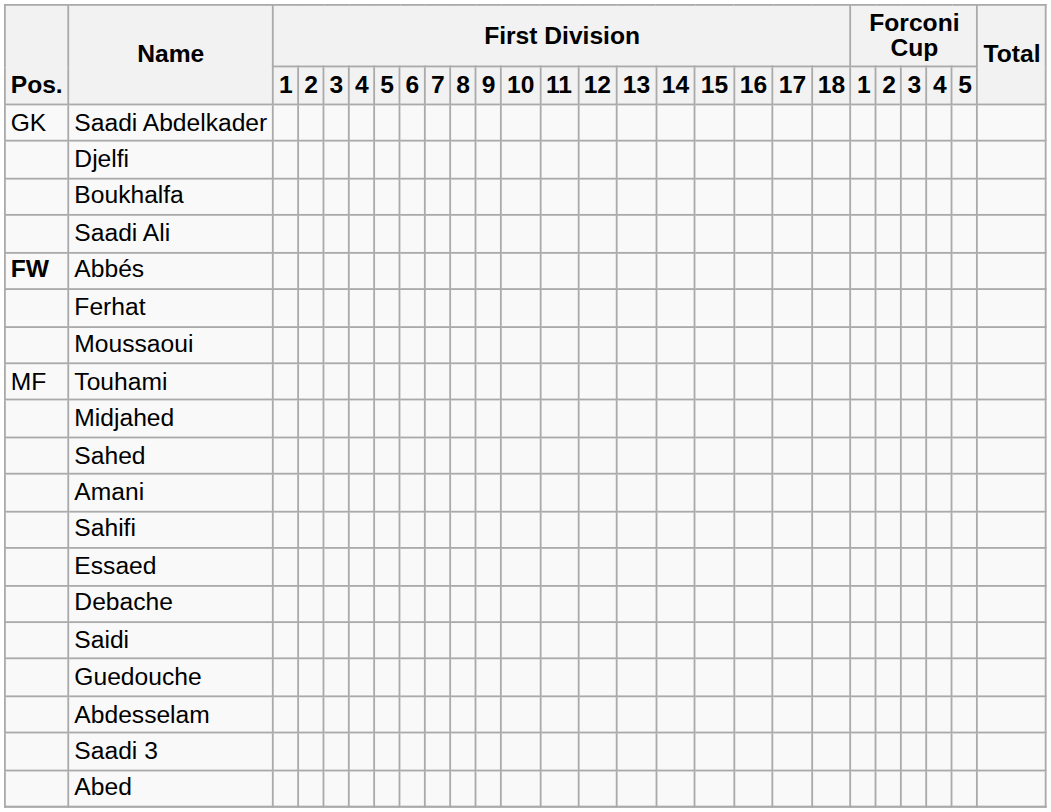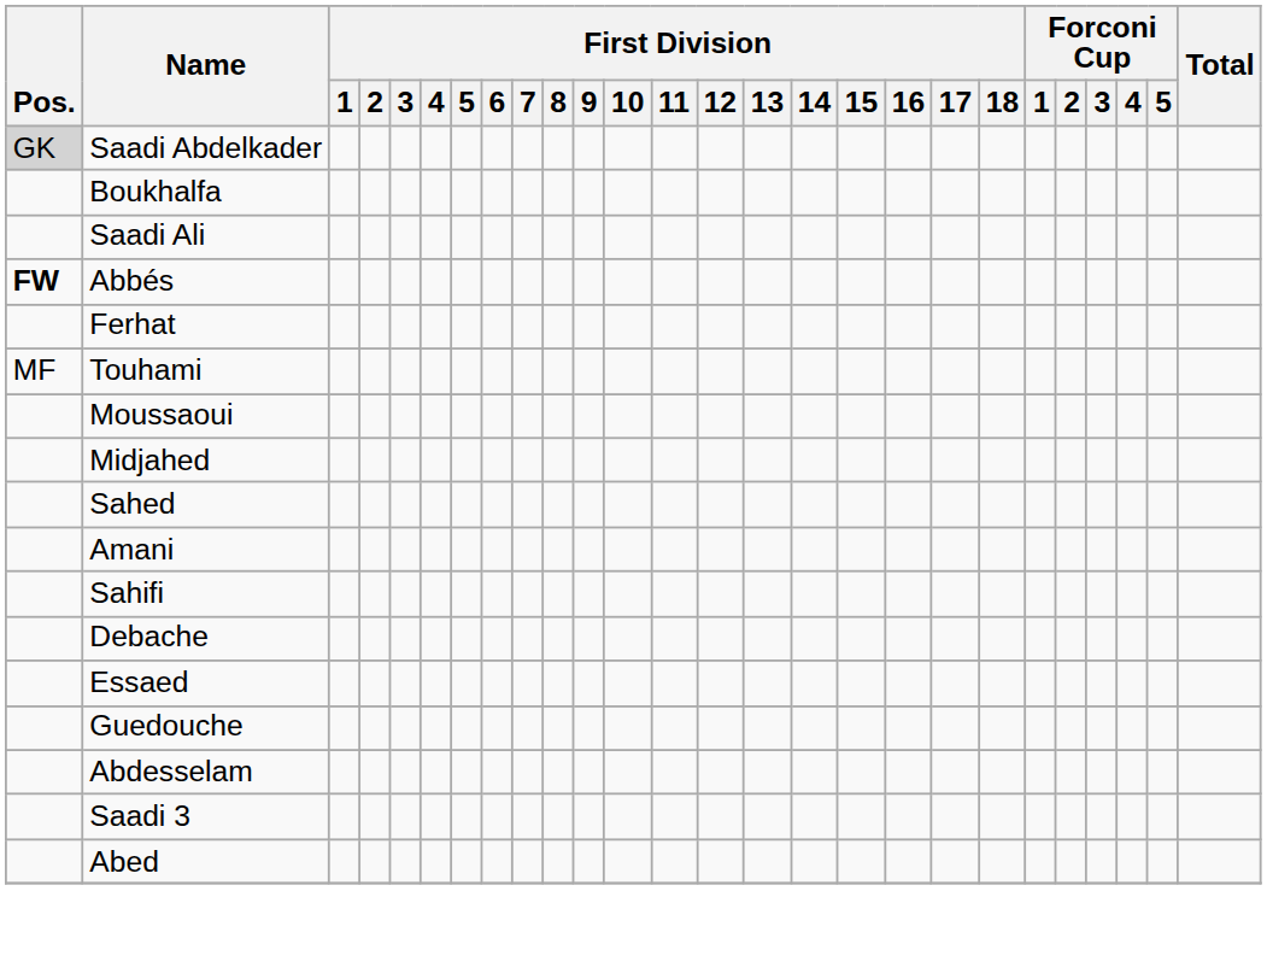Saadi Abdelkader | Pos.: no background -> lightgrey background
- row: Djelfi
rows swapped: Moussaoui <-> Touhami
rows swapped: Debache <-> Essaed
- row: Saidi
